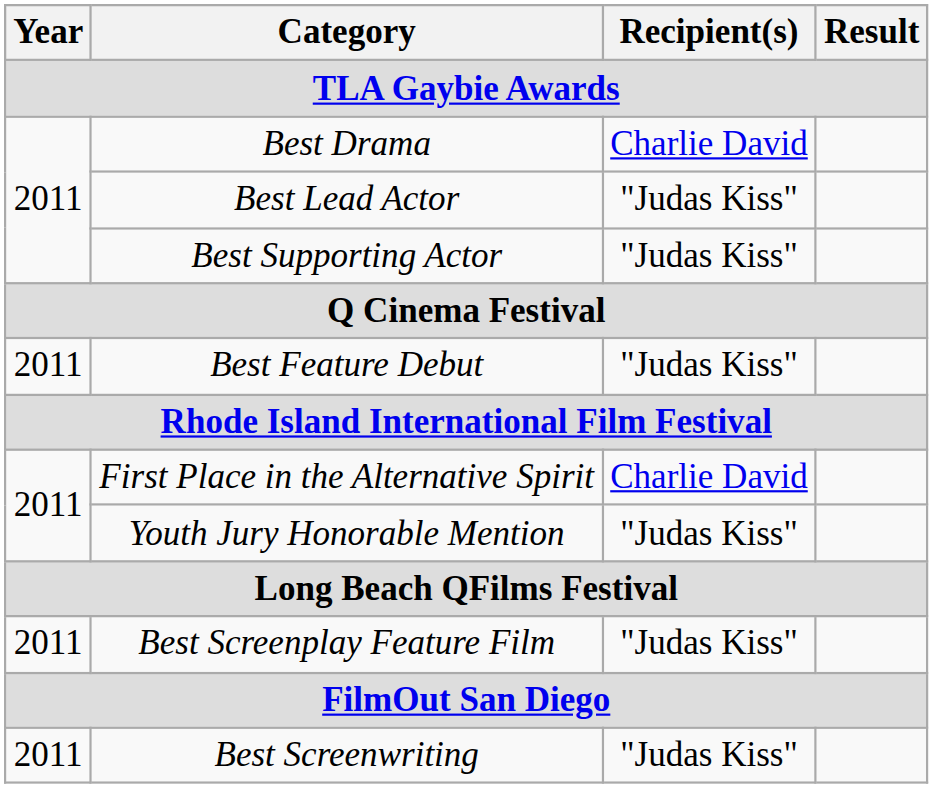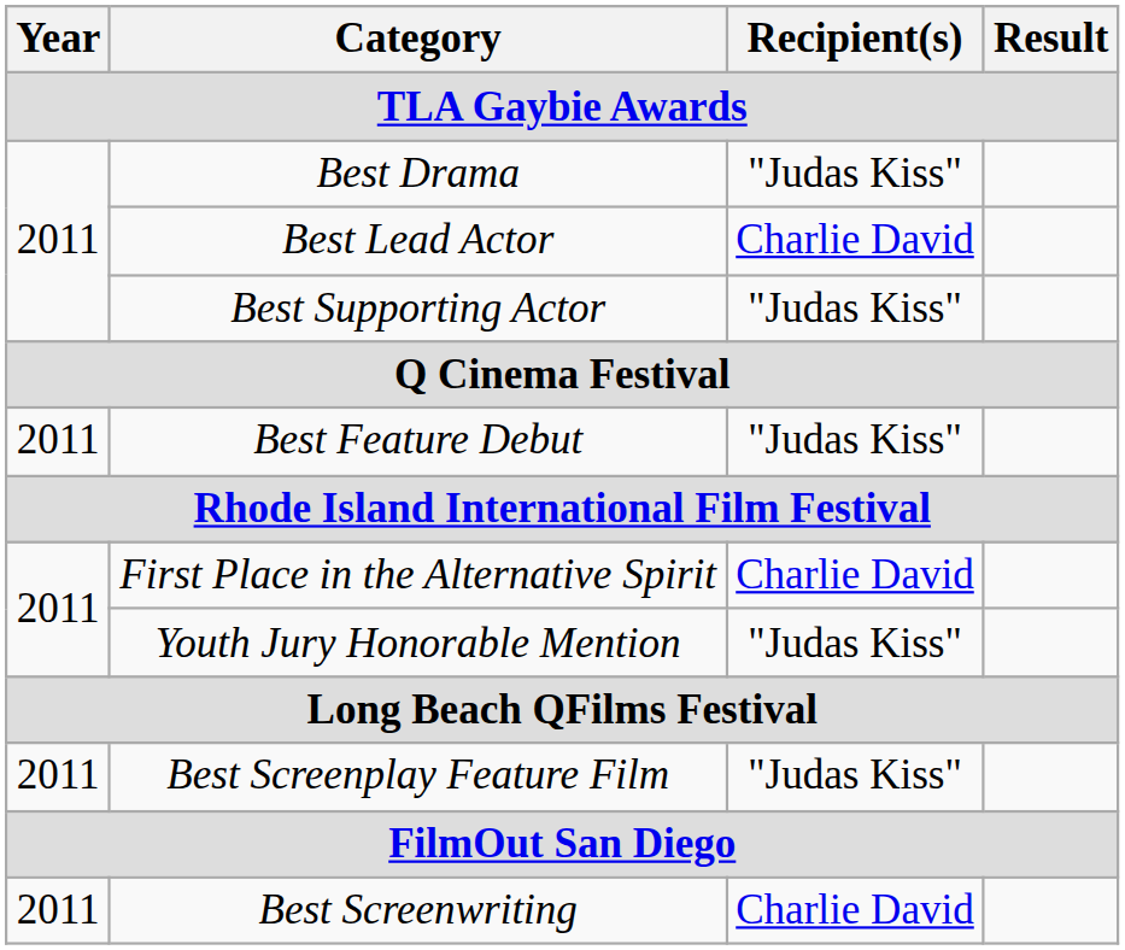Best Drama | Recipient(s): Charlie David -> "Judas Kiss"
Best Lead Actor | Recipient(s): "Judas Kiss" -> Charlie David
Best Screenwriting | Recipient(s): "Judas Kiss" -> Charlie David
